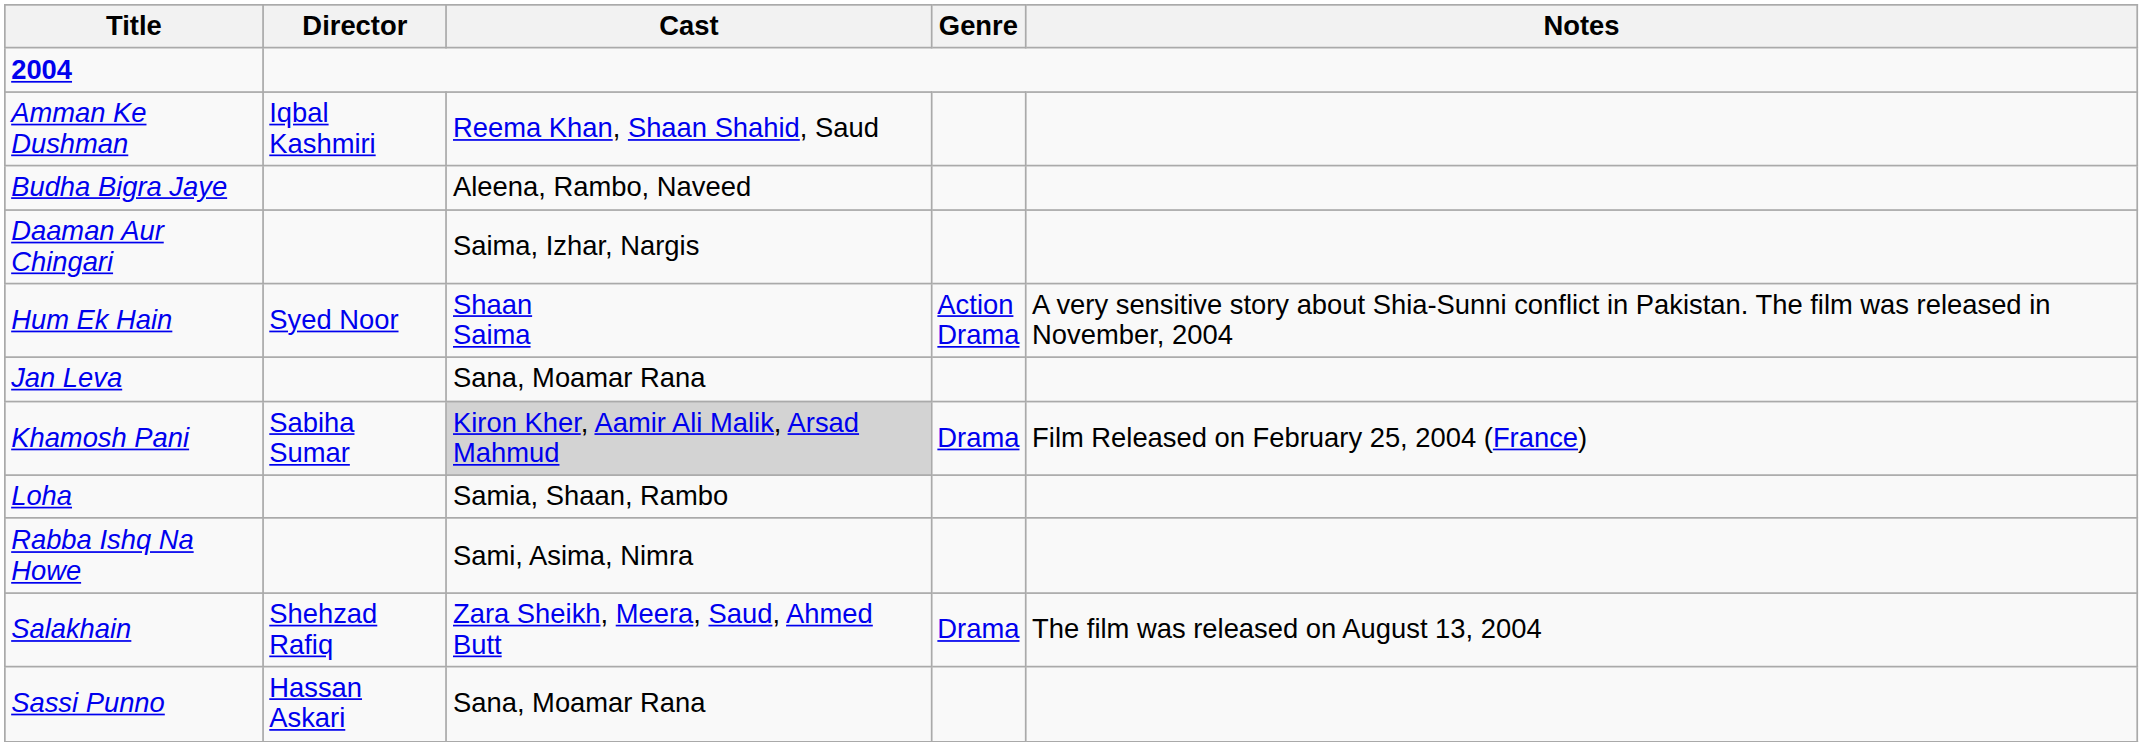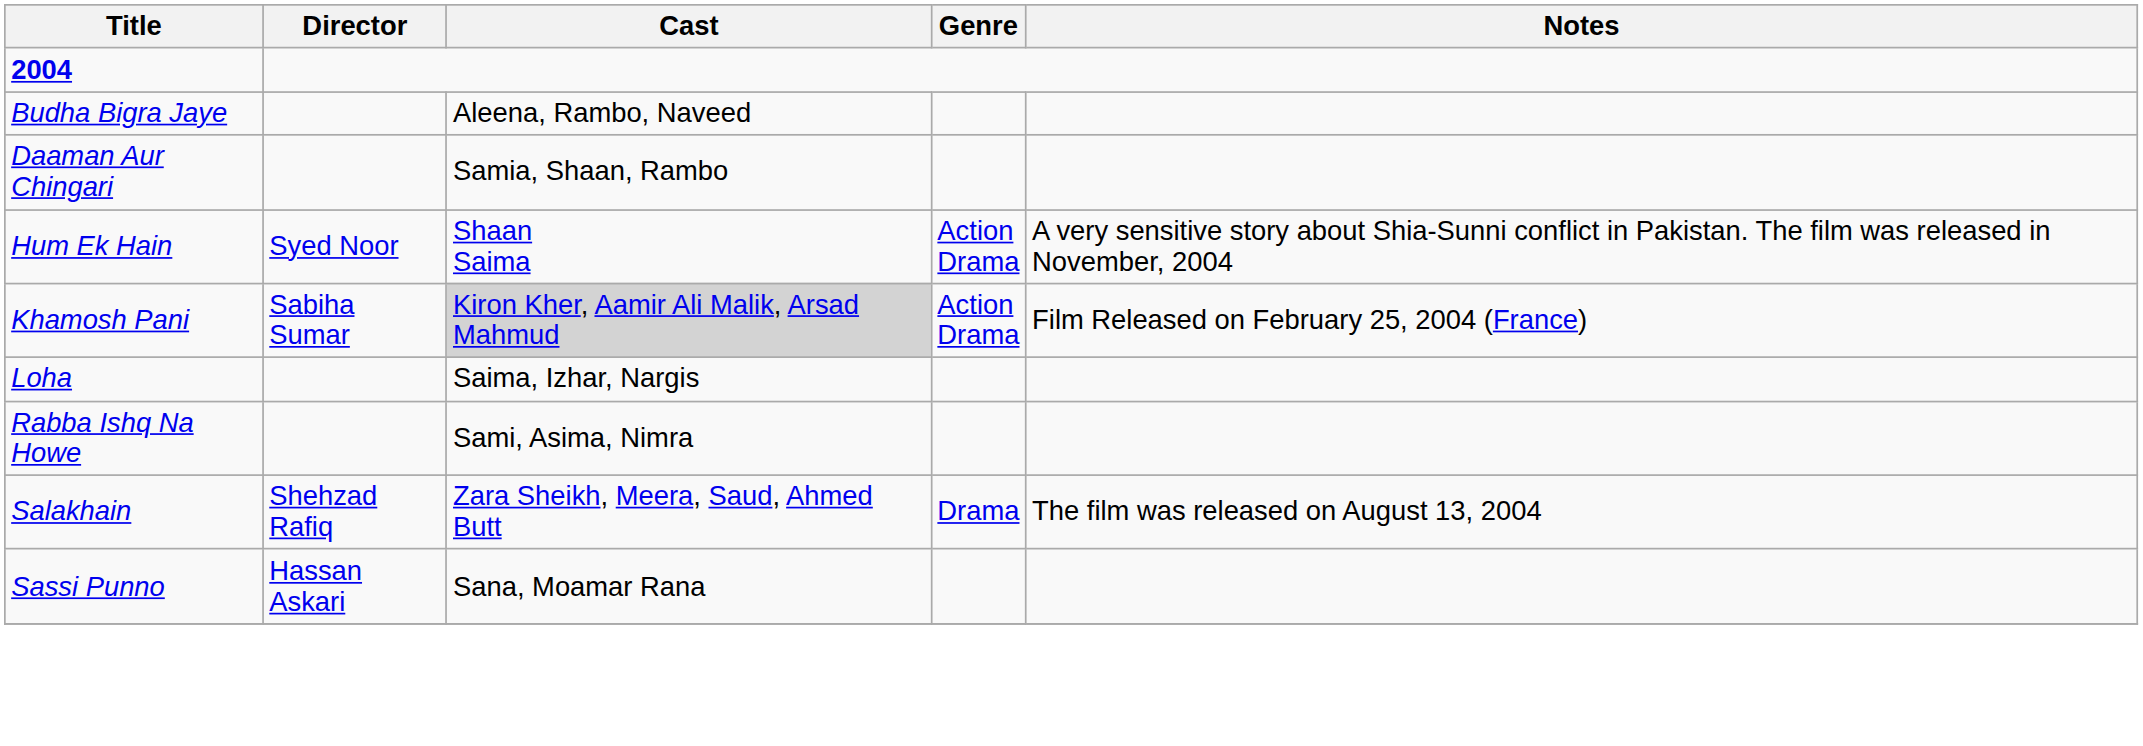- row: Amman Ke Dushman | Iqbal Kashmiri | Reema Khan, Shaan Shahid, Saud
Daaman Aur Chingari | Cast: Saima, Izhar, Nargis -> Samia, Shaan, Rambo
- row: Jan Leva | Sana, Moamar Rana
Khamosh Pani | Genre: Drama -> Action Drama
Loha | Cast: Samia, Shaan, Rambo -> Saima, Izhar, Nargis
